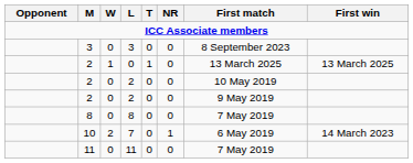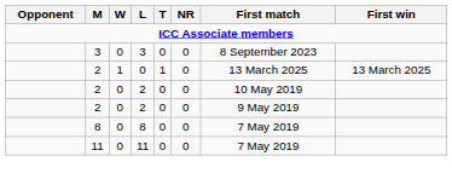- row: 10 | 2 | 7 | 0 | 1 | 6 May 2019 | 14 March 2023
